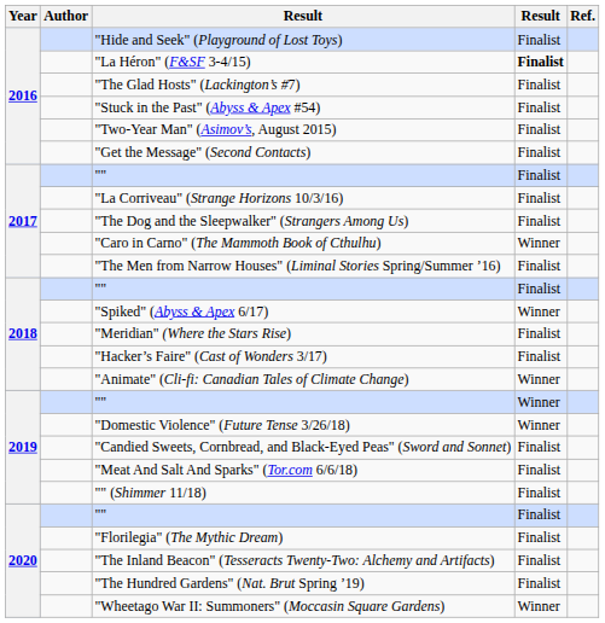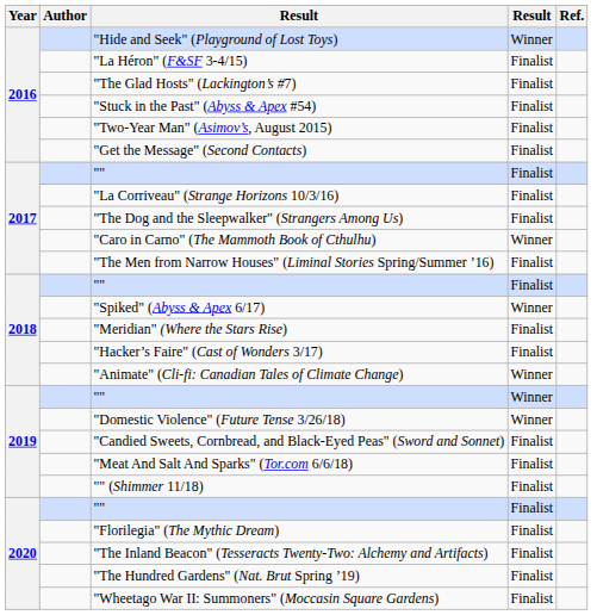"Hide and Seek" (Playground of Lost Toys) | column 4: Finalist -> Winner
"La Héron" (F&SF 3-4/15) | column 4: bold -> normal
"Wheetago War II: Summoners" (Moccasin Square Gardens) | column 4: Winner -> Finalist
